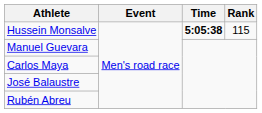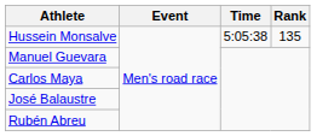Hussein Monsalve | Time: bold -> normal
Hussein Monsalve | Rank: 115 -> 135
